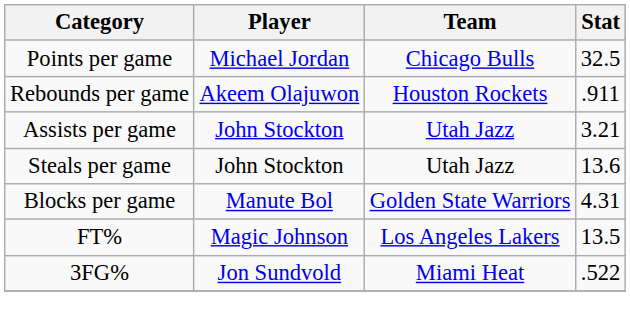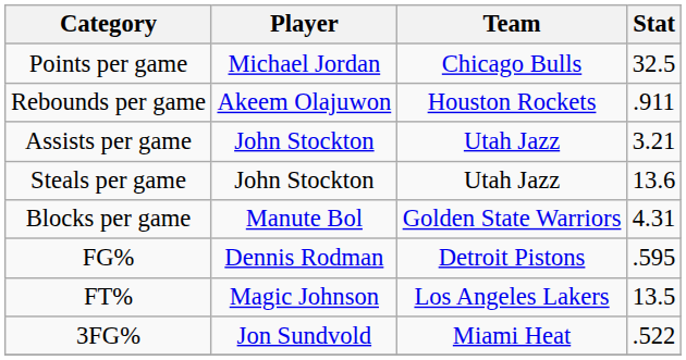+ row: FG% | Dennis Rodman | Detroit Pistons | .595
